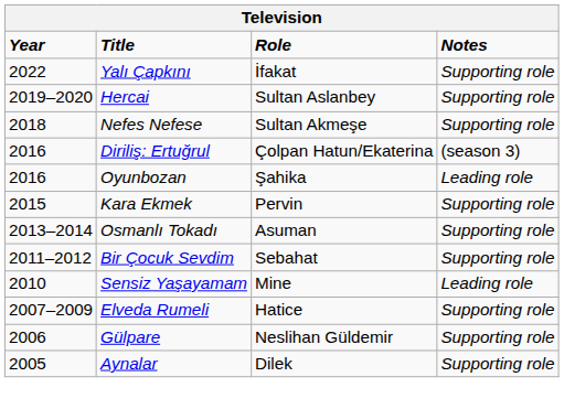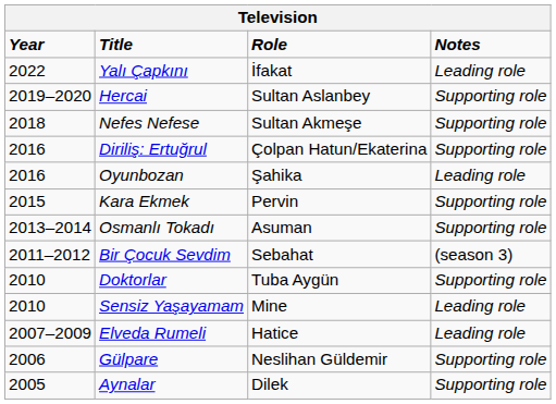Yalı Çapkını | Notes: Supporting role -> Leading role
Diriliş: Ertuğrul | Notes: (season 3) -> Supporting role
Bir Çocuk Sevdim | Notes: Supporting role -> (season 3)
+ row: 2010 | Doktorlar | Tuba Aygün | Supporting role
Elveda Rumeli | Notes: Supporting role -> Leading role
